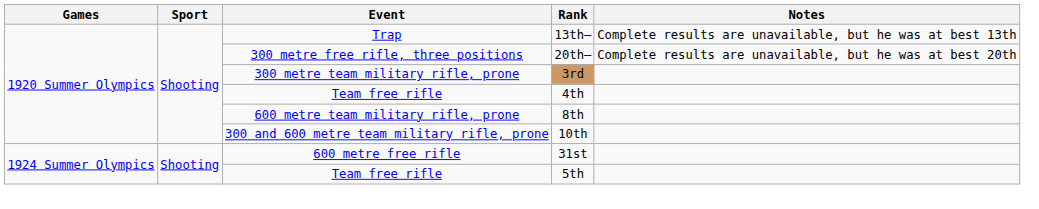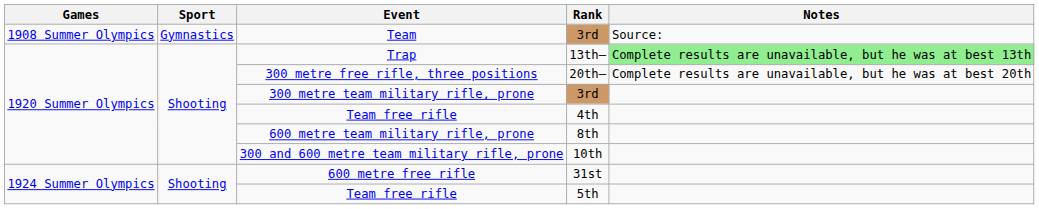+ row: 1908 Summer Olympics | Gymnastics | Team | 3rd | Source:
Trap | Notes: no background -> lightgreen background
